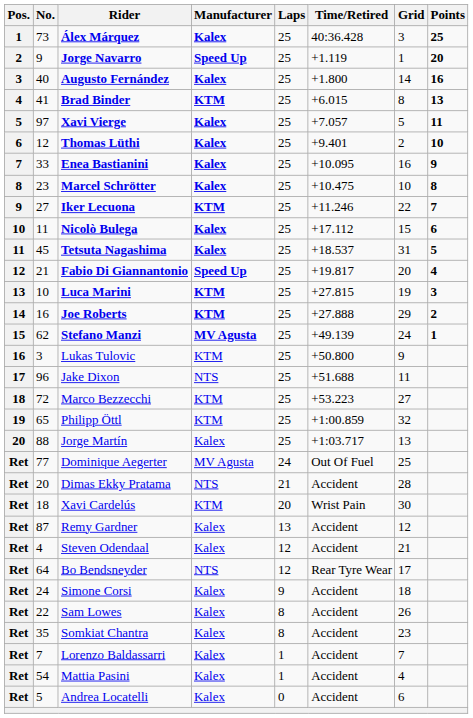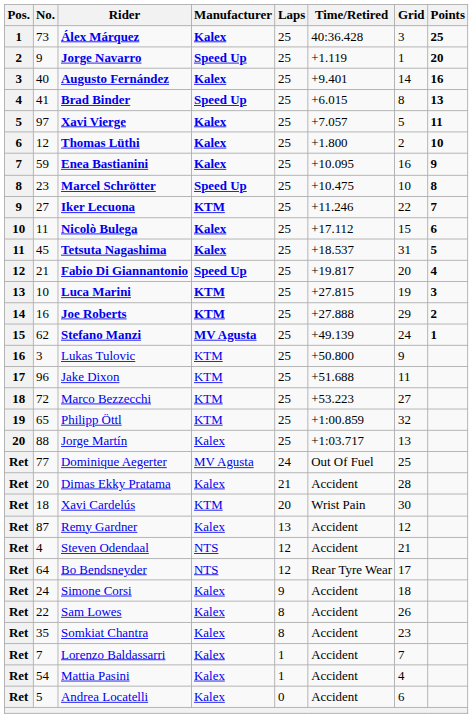Augusto Fernández | Time/Retired: +1.800 -> +9.401
Brad Binder | Manufacturer: KTM -> Speed Up
Thomas Lüthi | Time/Retired: +9.401 -> +1.800
Enea Bastianini | No.: 33 -> 59
Marcel Schrötter | Manufacturer: Kalex -> Speed Up
Jake Dixon | Manufacturer: NTS -> KTM
Dimas Ekky Pratama | Manufacturer: NTS -> Kalex
Steven Odendaal | Manufacturer: Kalex -> NTS
